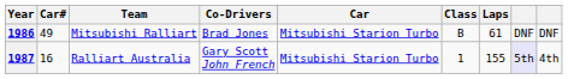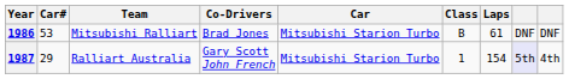1986 | Car#: 49 -> 53
1987 | Car#: 16 -> 29
1987 | Laps: 155 -> 154
